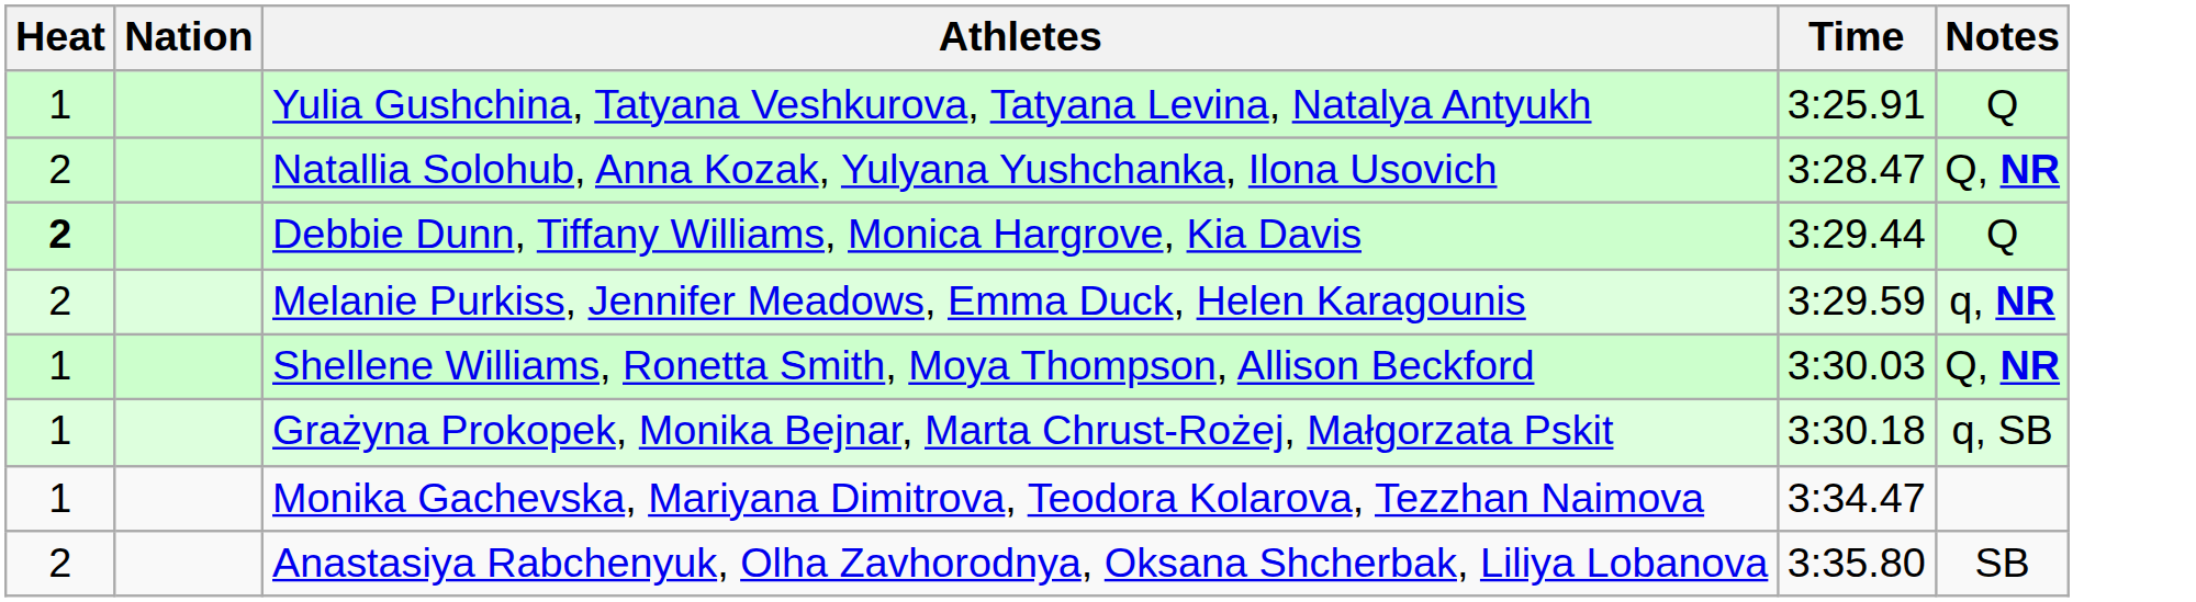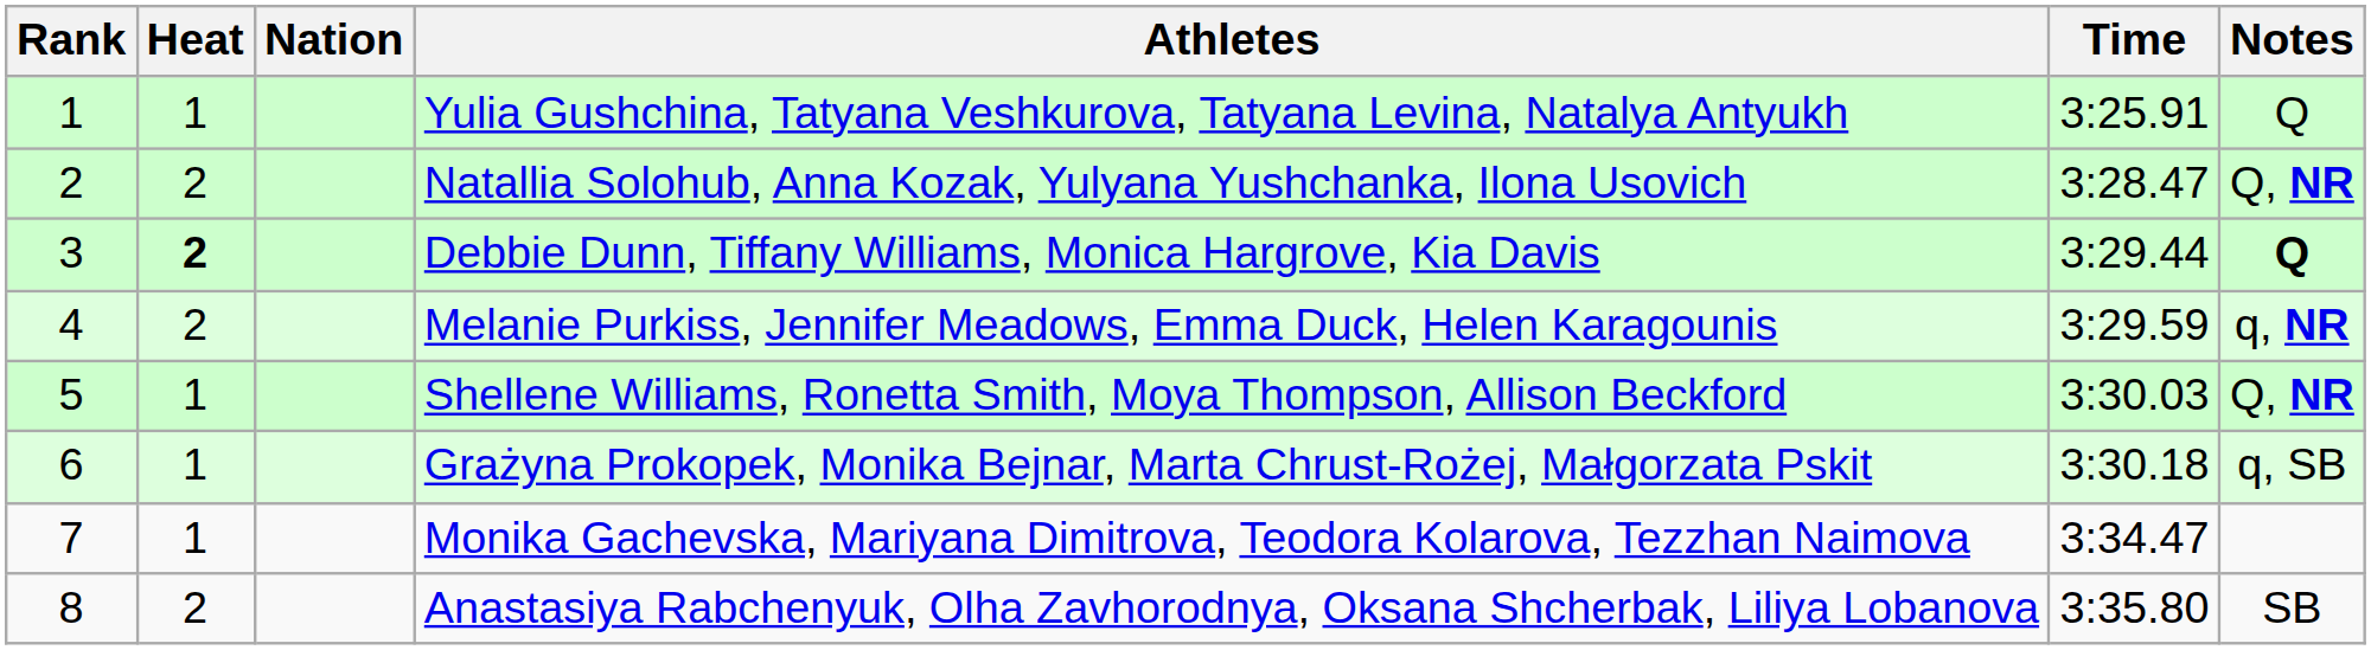+ column: Rank | 1 | 2 | 3 | 4 | 5 | 6 | 7 | 8
Debbie Dunn, Tiffany Williams, Monica Hargrove, Kia Davis | Notes: normal -> bold
